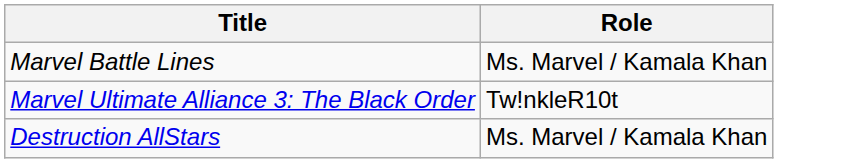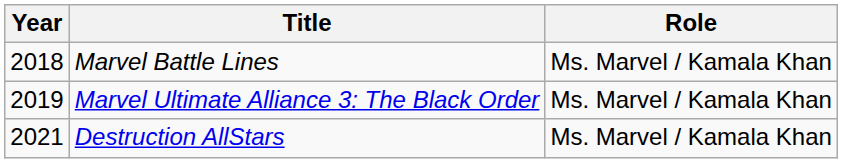+ column: Year | 2018 | 2019 | 2021
Marvel Ultimate Alliance 3: The Black Order | Role: Tw!nkleR10t -> Ms. Marvel / Kamala Khan
